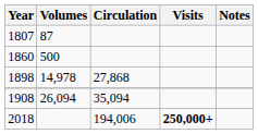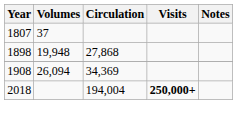1807 | Volumes: 87 -> 37
- row: 1860 | 500
1898 | Volumes: 14,978 -> 19,948
1908 | Circulation: 35,094 -> 34,369
2018 | Circulation: 194,006 -> 194,004
